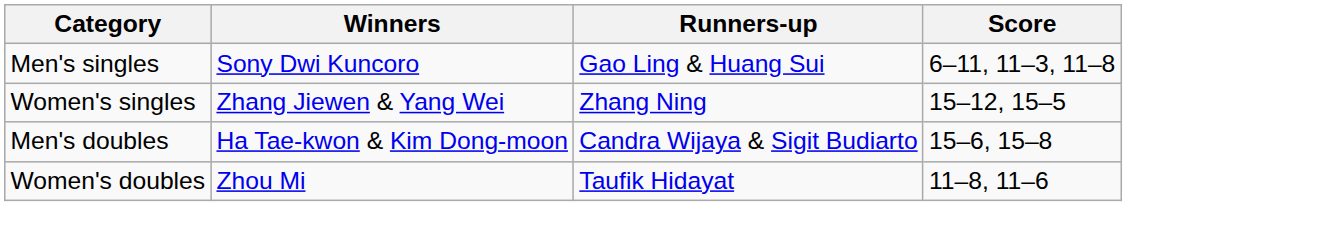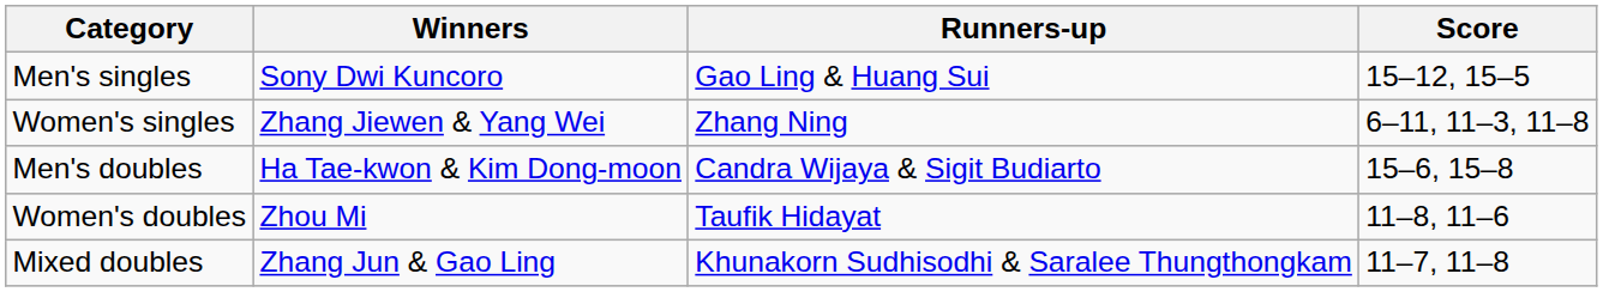Men's singles | Score: 6–11, 11–3, 11–8 -> 15–12, 15–5
Women's singles | Score: 15–12, 15–5 -> 6–11, 11–3, 11–8
+ row: Mixed doubles | Zhang Jun & Gao Ling | Khunakorn Sudhisodhi & Saralee Thungthongkam | 11–7, 11–8
